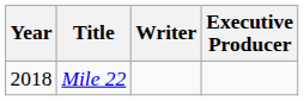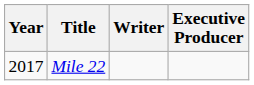Mile 22 | Year: 2018 -> 2017
